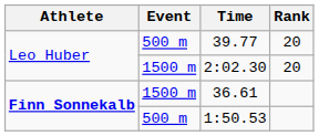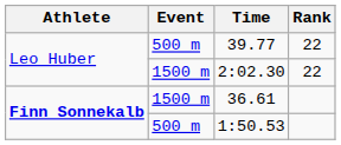39.77 | Rank: 20 -> 22
2:02.30 | Rank: 20 -> 22
